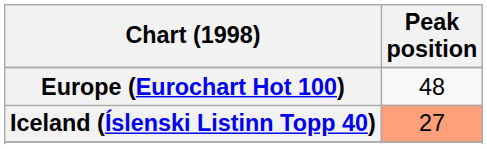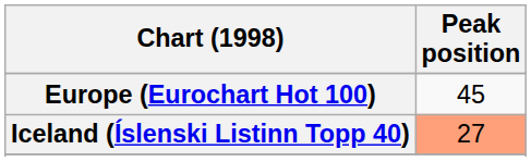Europe (Eurochart Hot 100) | Peak position: 48 -> 45
